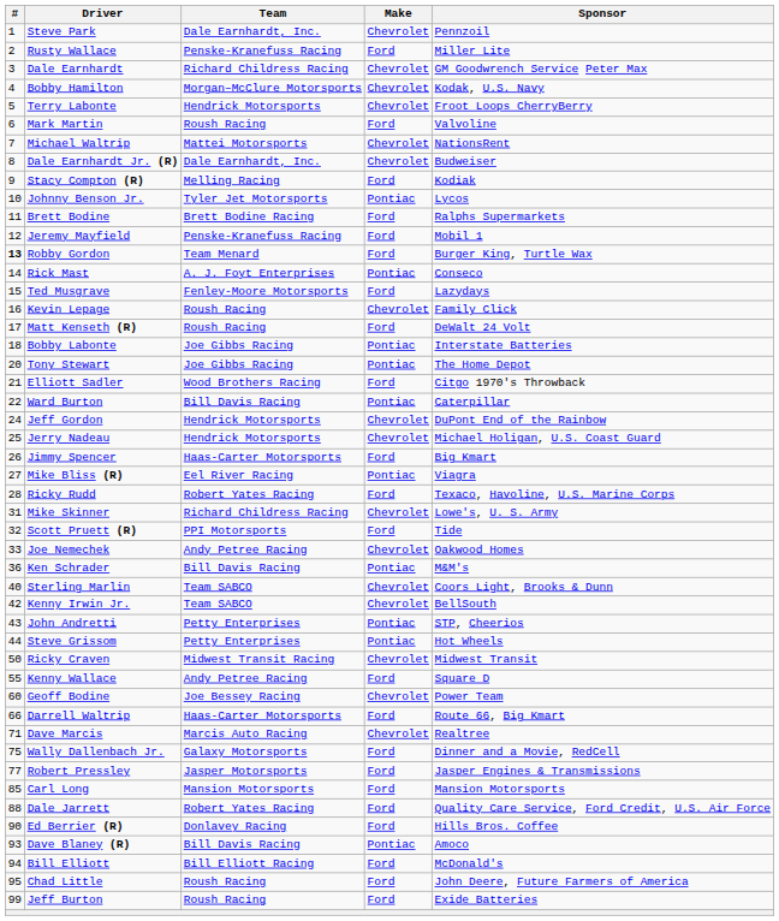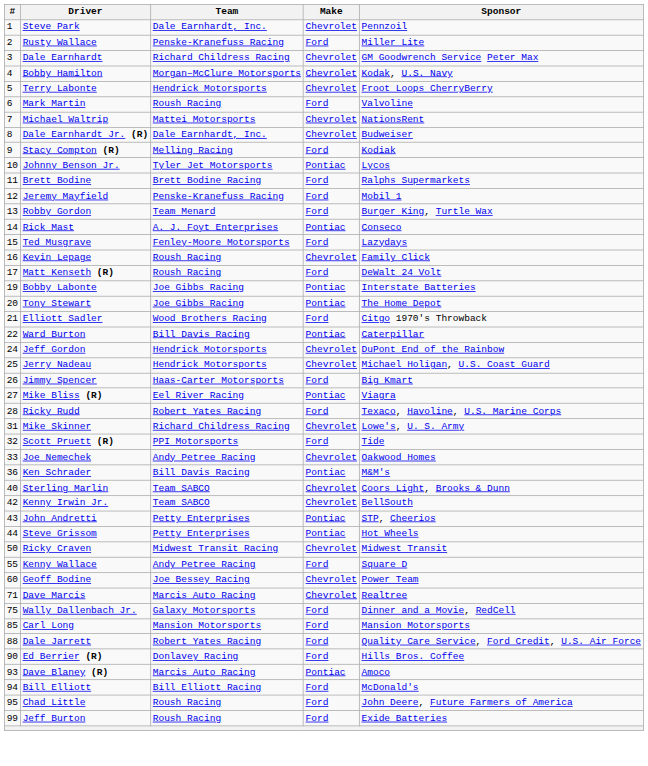Robby Gordon | #: bold -> normal
Bobby Labonte | #: 18 -> 19
- row: 66 | Darrell Waltrip | Haas-Carter Motorsports | Ford | Route 66, Big Kmart
- row: 77 | Robert Pressley | Jasper Motorsports | Ford | Jasper Engines & Transmissions
Dave Blaney (R) | Team: Bill Davis Racing -> Marcis Auto Racing
